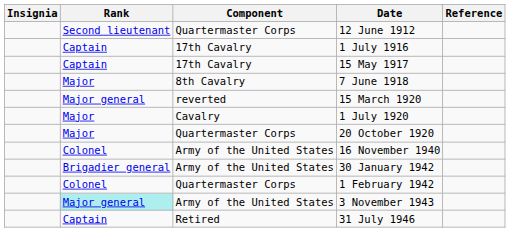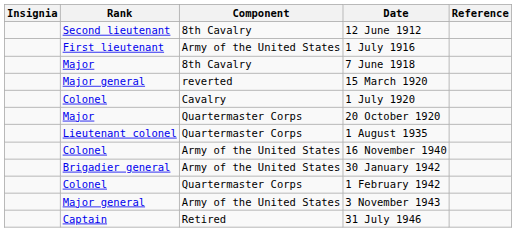12 June 1912 | Component: Quartermaster Corps -> 8th Cavalry
1 July 1916 | Rank: Captain -> First lieutenant
1 July 1916 | Component: 17th Cavalry -> Army of the United States
- row: Captain | 17th Cavalry | 15 May 1917
1 July 1920 | Rank: Major -> Colonel
+ row: Lieutenant colonel | Quartermaster Corps | 1 August 1935
3 November 1943 | Rank: paleturquoise background -> no background
